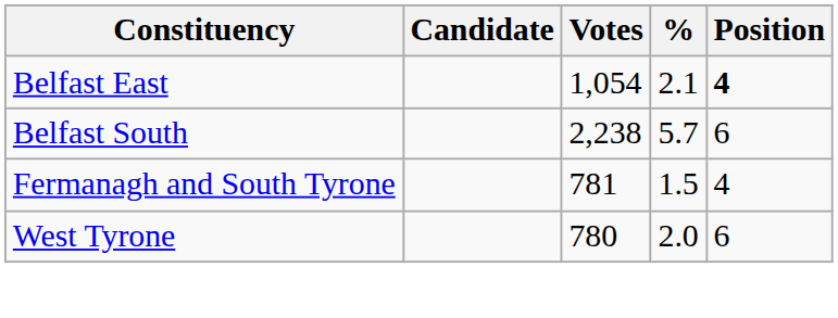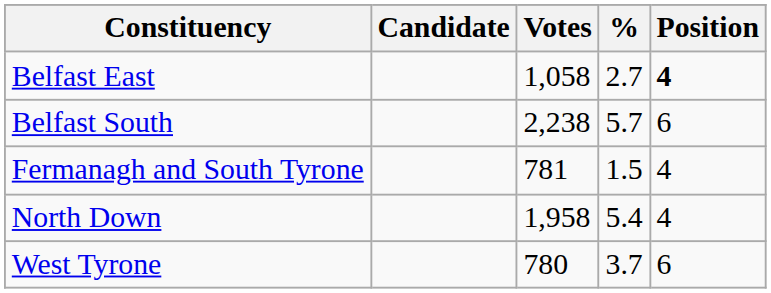Belfast East | Votes: 1,054 -> 1,058
Belfast East | %: 2.1 -> 2.7
+ row: North Down | 1,958 | 5.4 | 4
West Tyrone | %: 2.0 -> 3.7
